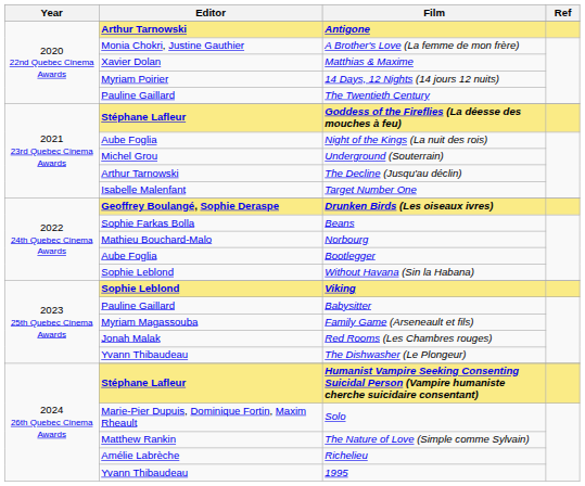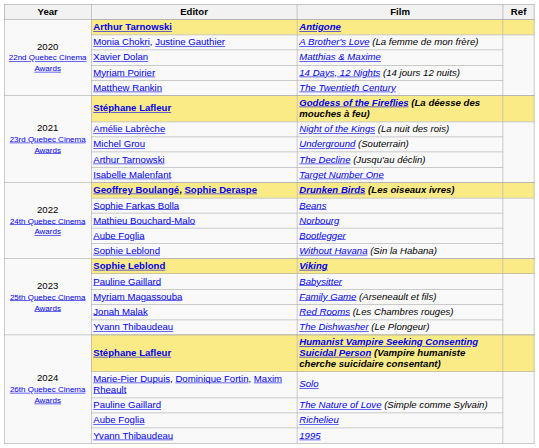The Twentieth Century | Editor: Pauline Gaillard -> Matthew Rankin
Night of the Kings (La nuit des rois) | Editor: Aube Foglia -> Amélie Labrèche
The Nature of Love (Simple comme Sylvain) | Editor: Matthew Rankin -> Pauline Gaillard
Richelieu | Editor: Amélie Labrèche -> Aube Foglia
